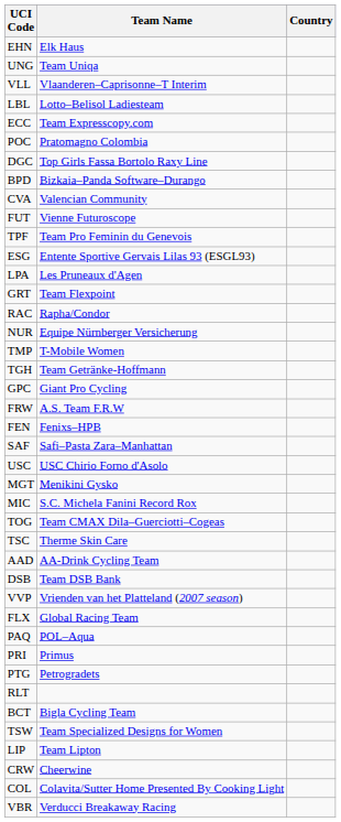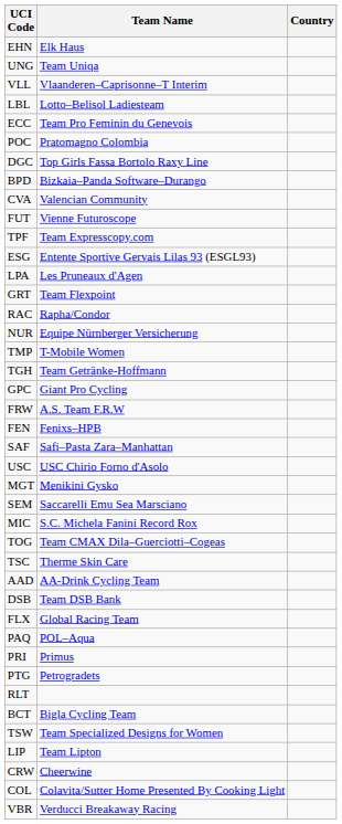ECC | Team Name: Team Expresscopy.com -> Team Pro Feminin du Genevois
TPF | Team Name: Team Pro Feminin du Genevois -> Team Expresscopy.com
+ row: SEM | Saccarelli Emu Sea Marsciano
- row: VVP | Vrienden van het Platteland (2007 season)
